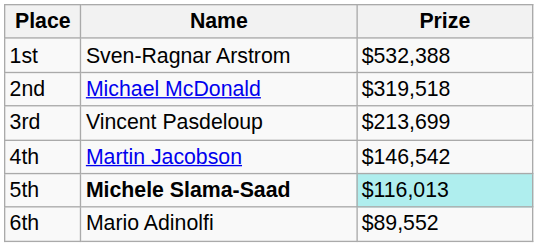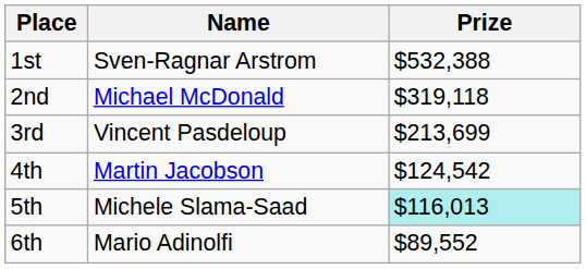2nd | Prize: $319,518 -> $319,118
4th | Prize: $146,542 -> $124,542
5th | Name: bold -> normal
